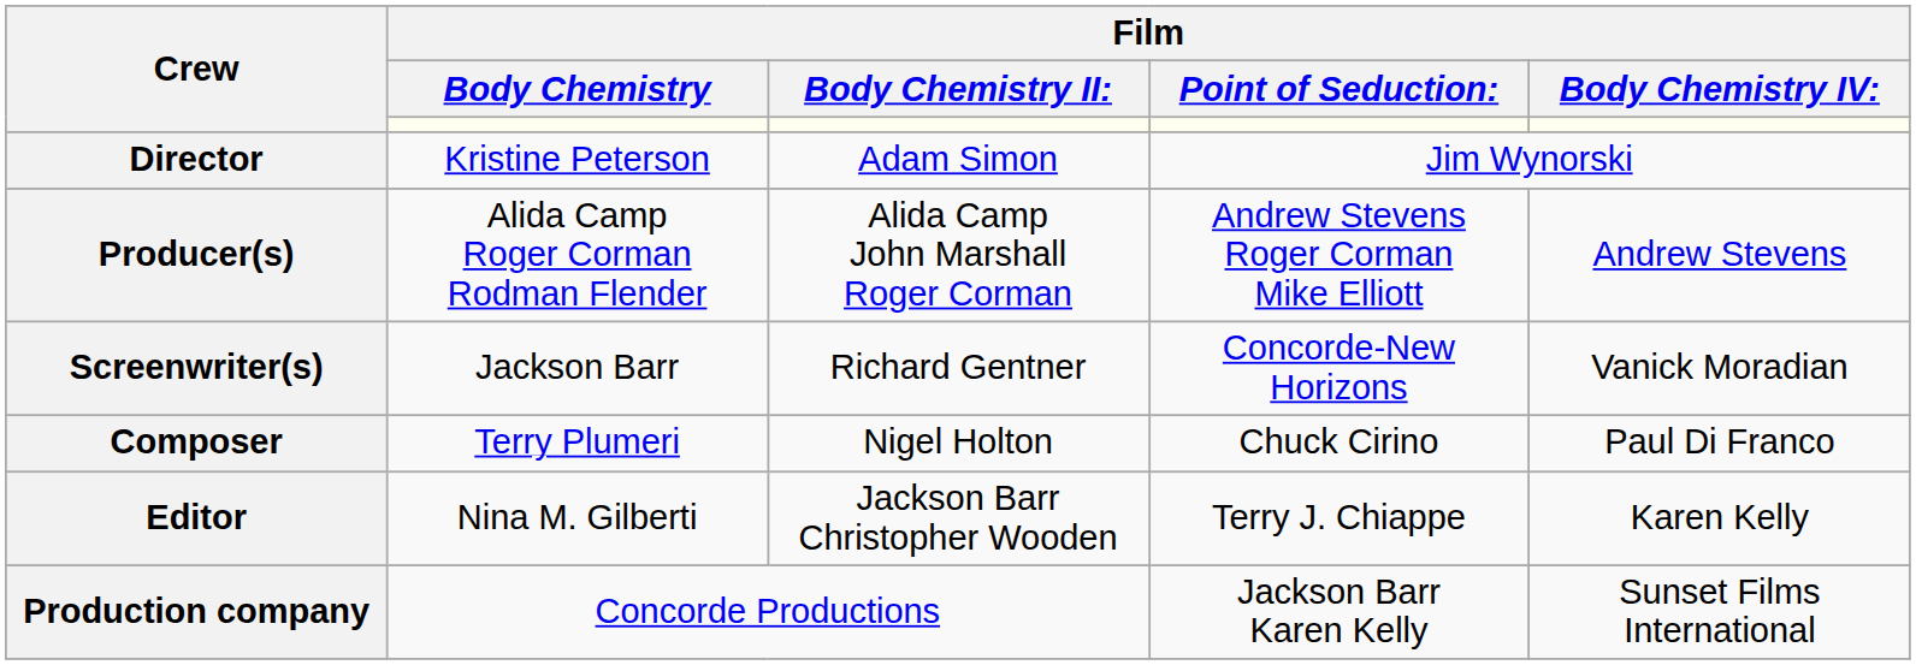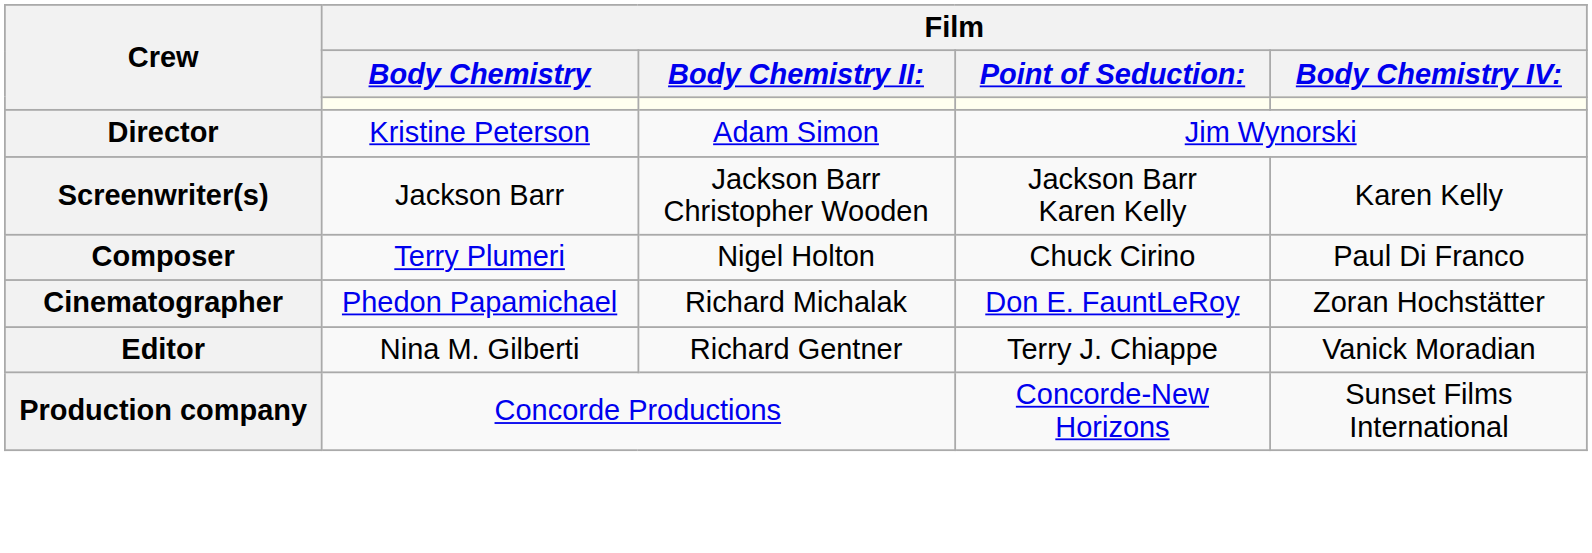- row: Producer(s) | Alida Camp Roger Corman Rodman Flender | Alida Camp John Marshall Roger Corman | Andrew Stevens Roger Corman Mike Elliott | Andrew Stevens
Screenwriter(s) | Film / Body Chemistry II:: Richard Gentner -> Jackson Barr Christopher Wooden
Screenwriter(s) | Film / Point of Seduction:: Concorde-New Horizons -> Jackson Barr Karen Kelly
Screenwriter(s) | Film / Body Chemistry IV:: Vanick Moradian -> Karen Kelly
+ row: Cinematographer | Phedon Papamichael | Richard Michalak | Don E. FauntLeRoy | Zoran Hochstätter
Editor | Film / Body Chemistry II:: Jackson Barr Christopher Wooden -> Richard Gentner
Editor | Film / Body Chemistry IV:: Karen Kelly -> Vanick Moradian
Production company | Film / Point of Seduction:: Jackson Barr Karen Kelly -> Concorde-New Horizons
